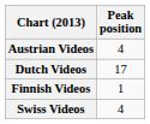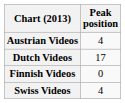Finnish Videos | Peak position: 1 -> 0
